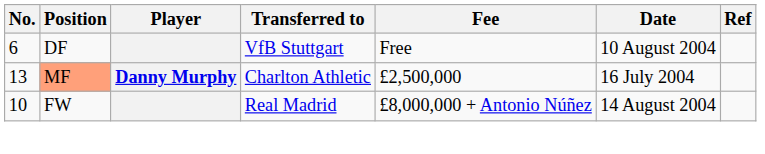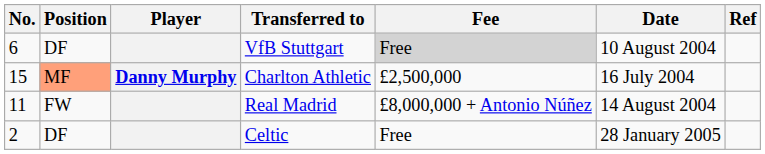VfB Stuttgart | Fee: no background -> lightgrey background
Charlton Athletic | No.: 13 -> 15
Real Madrid | No.: 10 -> 11
+ row: 2 | DF | Celtic | Free | 28 January 2005
